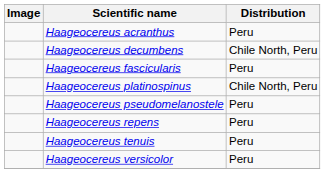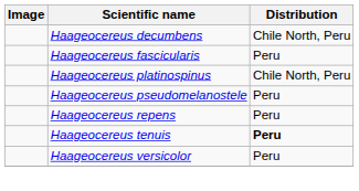- row: Haageocereus acranthus | Peru
Haageocereus tenuis | Distribution: normal -> bold
